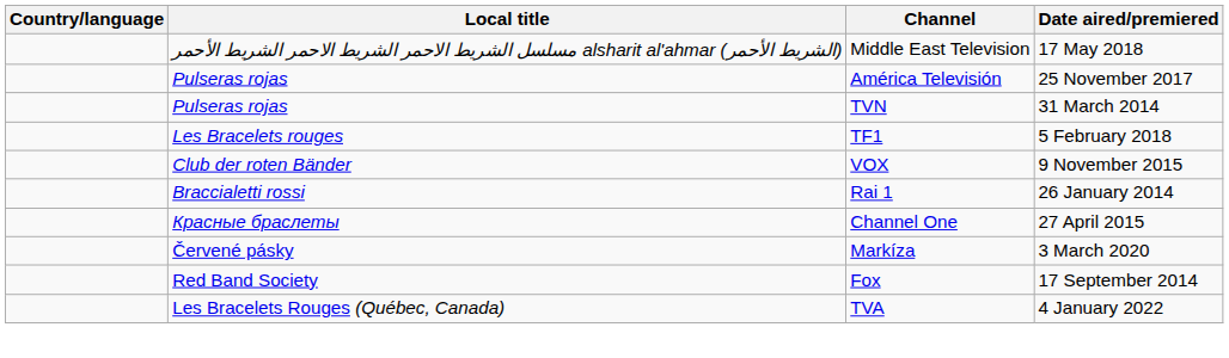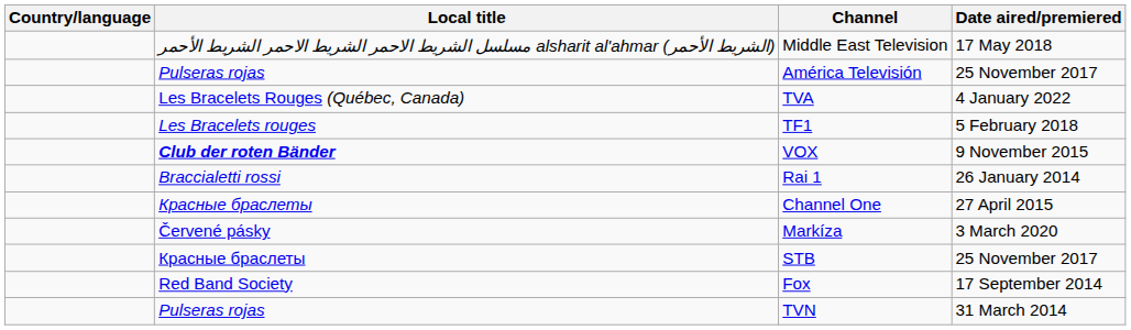rows swapped: TVN <-> TVA
VOX | Local title: normal -> bold
+ row: Красные браслеты | STB | 25 November 2017
